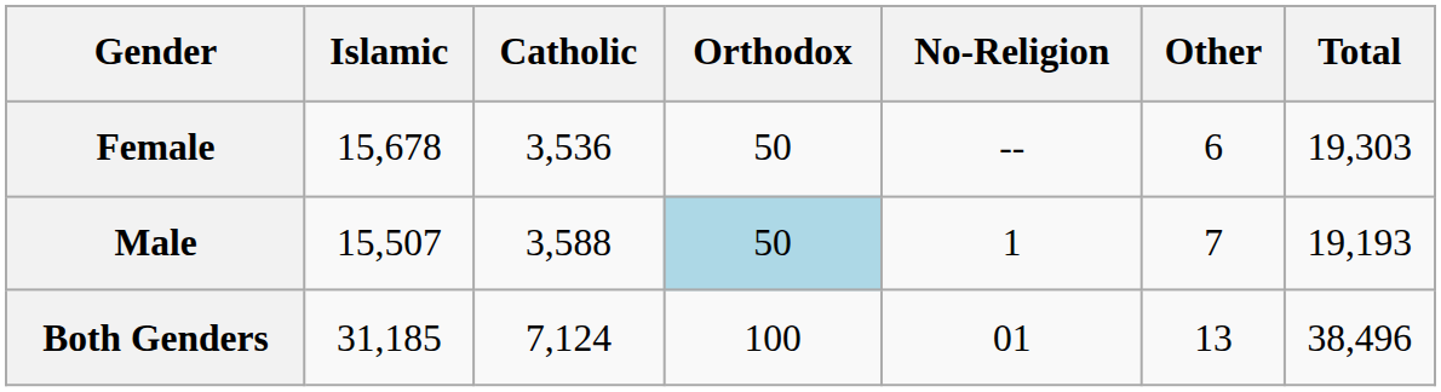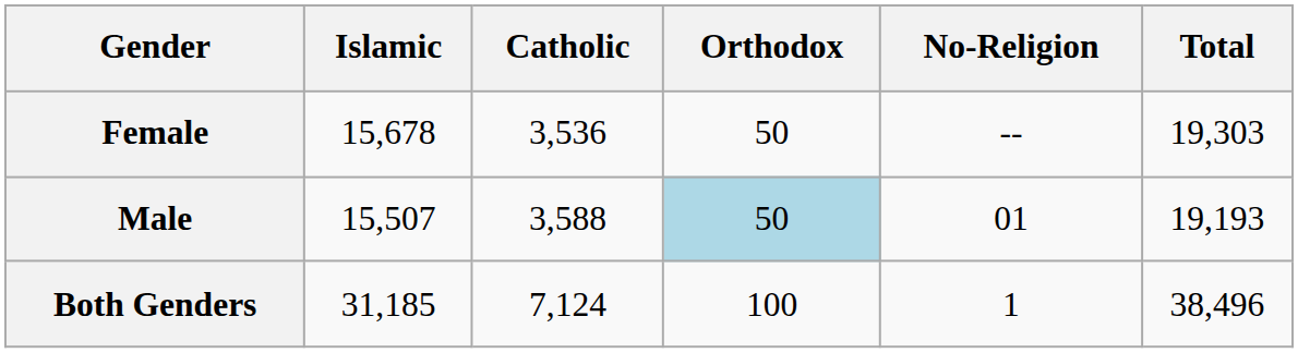- column: Other | 6 | 7 | 13
Male | No-Religion: 1 -> 01
Both Genders | No-Religion: 01 -> 1
